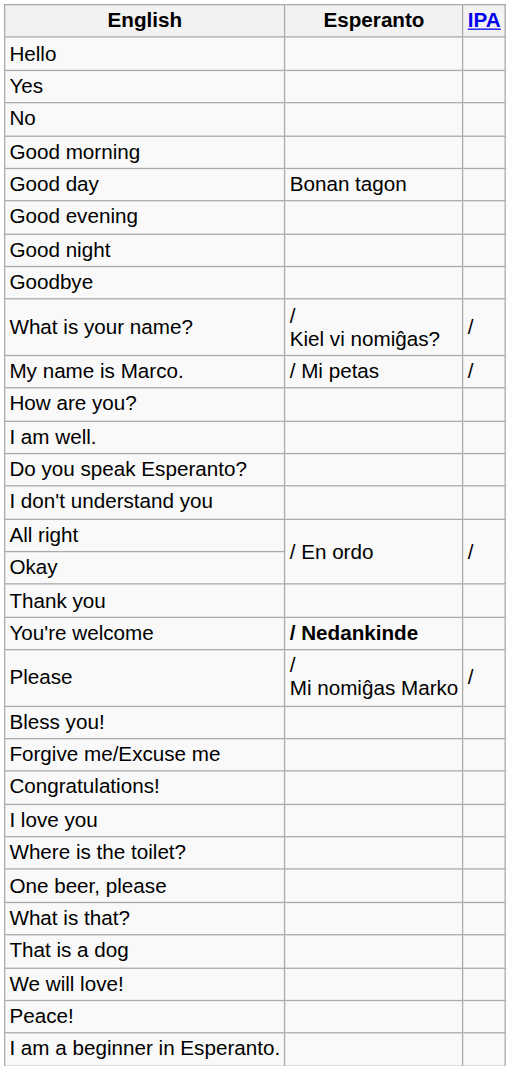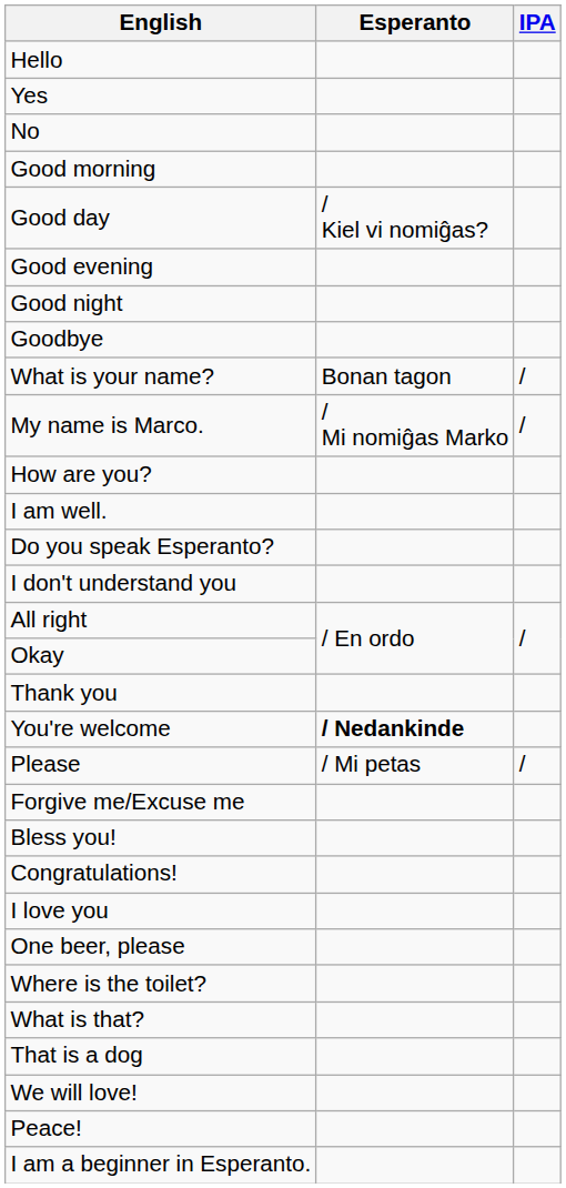Good day | Esperanto: Bonan tagon -> / Kiel vi nomiĝas?
What is your name? | Esperanto: / Kiel vi nomiĝas? -> Bonan tagon
My name is Marco. | Esperanto: / Mi petas -> / Mi nomiĝas Marko
Please | Esperanto: / Mi nomiĝas Marko -> / Mi petas
rows swapped: Forgive me/Excuse me <-> Bless you!
rows swapped: One beer, please <-> Where is the toilet?
